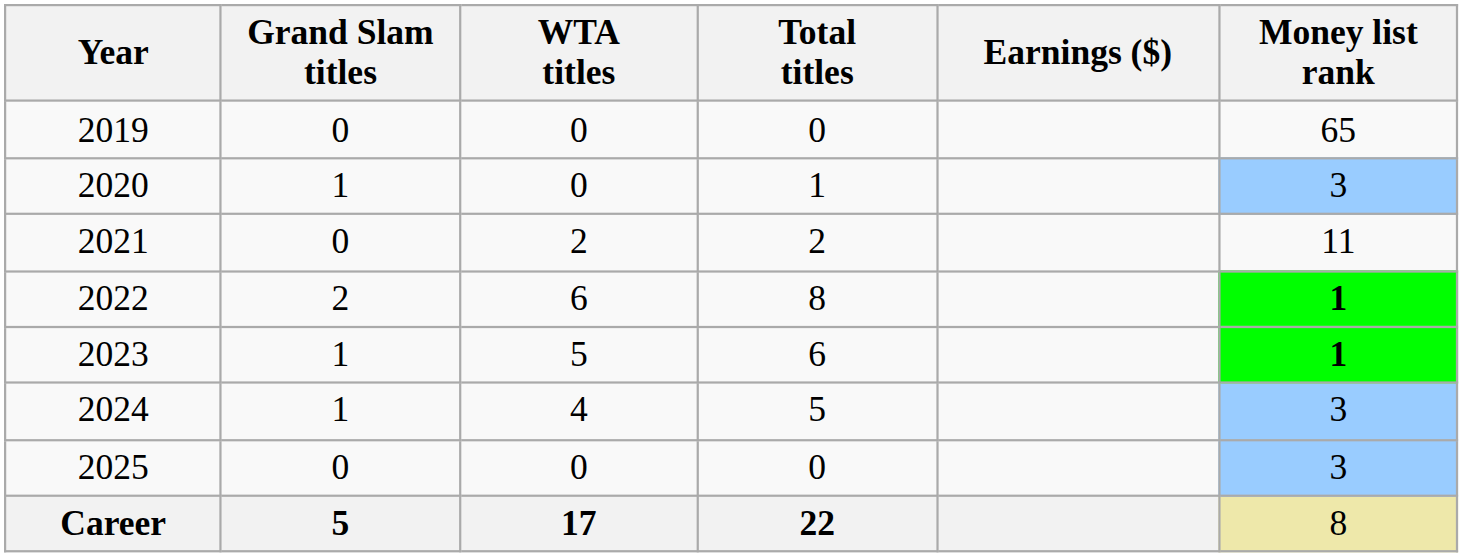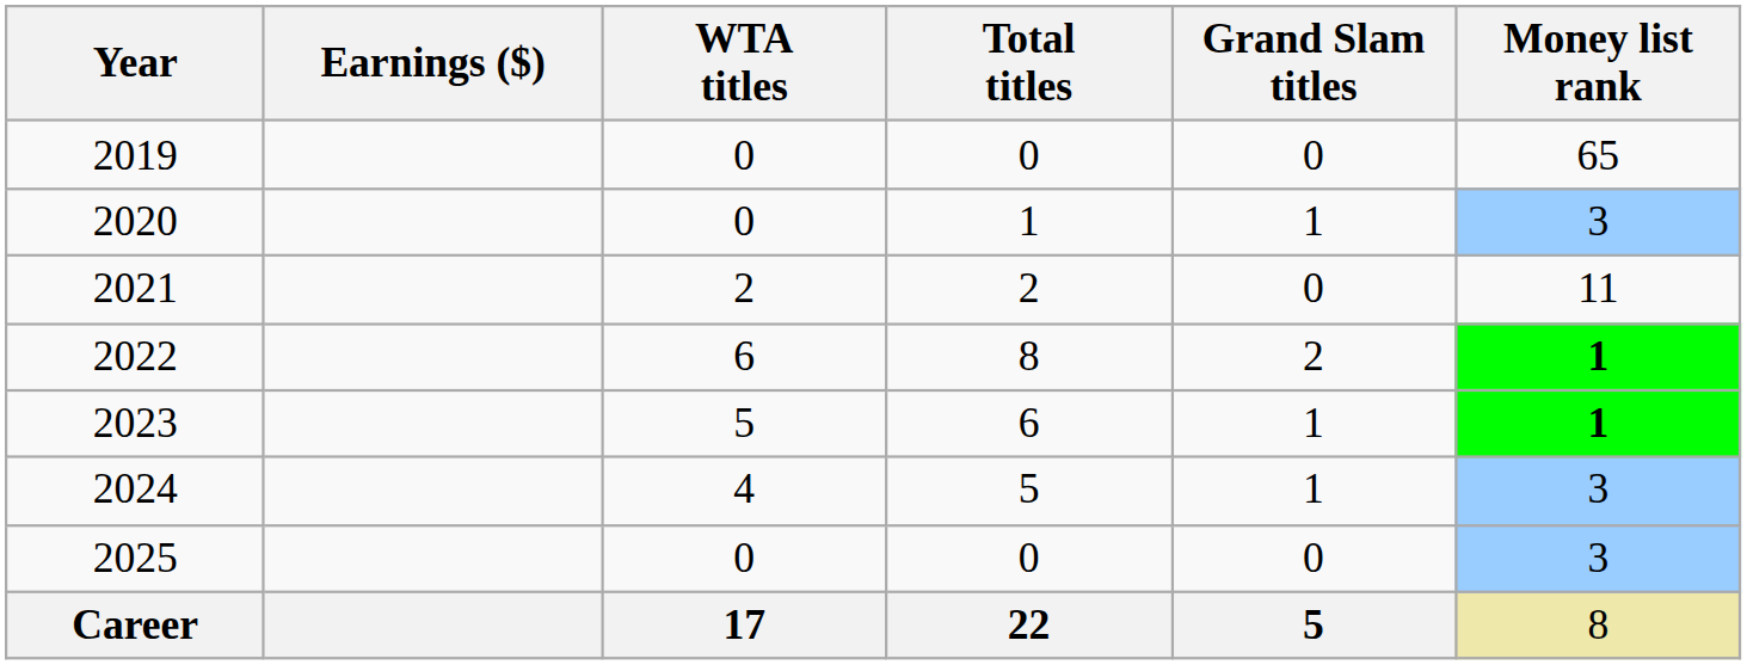columns swapped: Grand Slam titles <-> Earnings ($)
